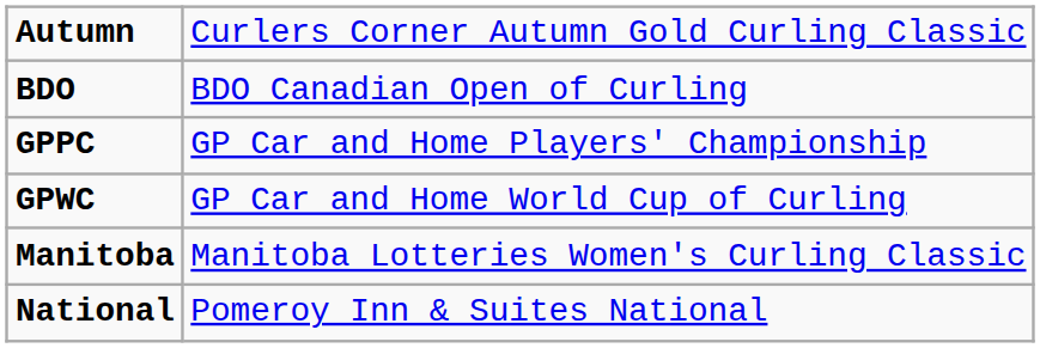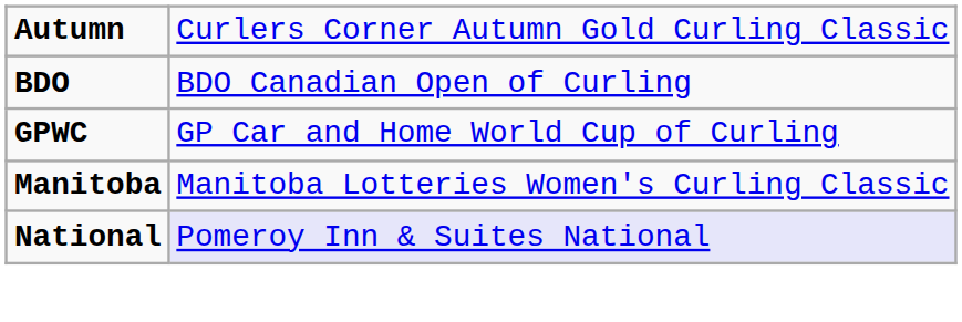- row: GPPC | GP Car and Home Players' Championship
National | column 2: no background -> lavender background
